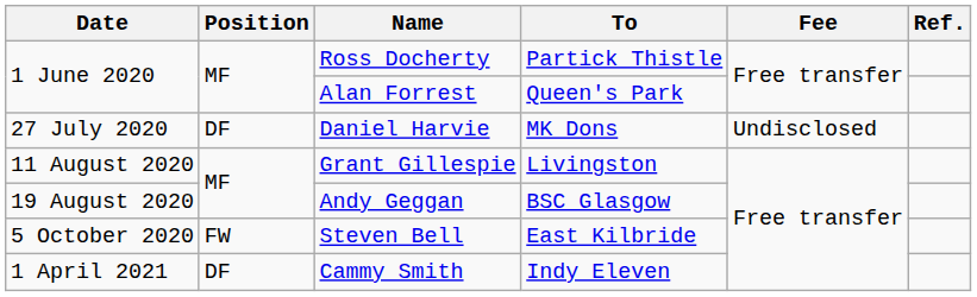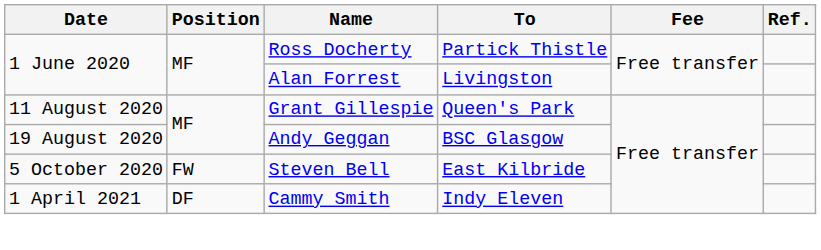Alan Forrest | To: Queen's Park -> Livingston
- row: 27 July 2020 | DF | Daniel Harvie | MK Dons | Undisclosed
Grant Gillespie | To: Livingston -> Queen's Park
